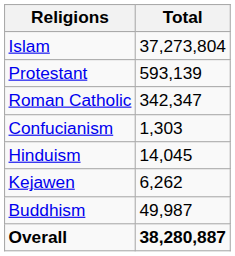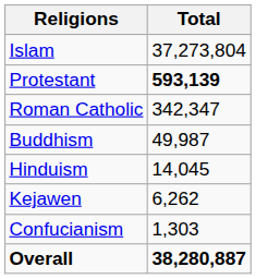Protestant | Total: normal -> bold
rows swapped: Buddhism <-> Confucianism
